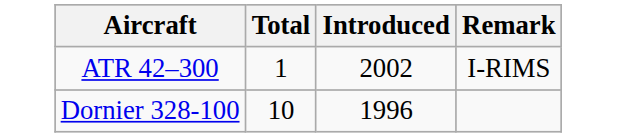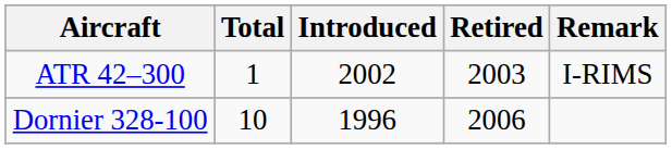+ column: Retired | 2003 | 2006
